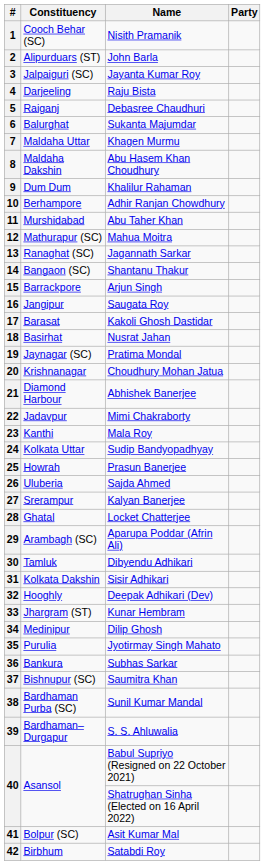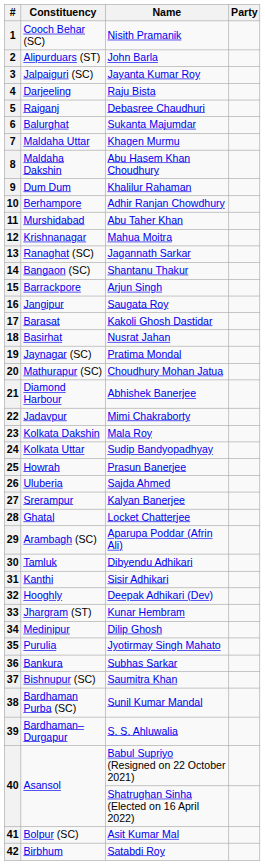12 | Constituency: Mathurapur (SC) -> Krishnanagar
20 | Constituency: Krishnanagar -> Mathurapur (SC)
23 | Constituency: Kanthi -> Kolkata Dakshin
31 | Constituency: Kolkata Dakshin -> Kanthi
